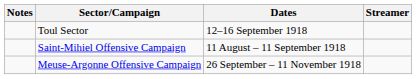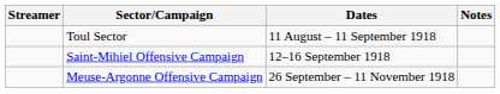columns swapped: Streamer <-> Notes
Toul Sector | Dates: 12–16 September 1918 -> 11 August – 11 September 1918
Saint-Mihiel Offensive Campaign | Dates: 11 August – 11 September 1918 -> 12–16 September 1918
